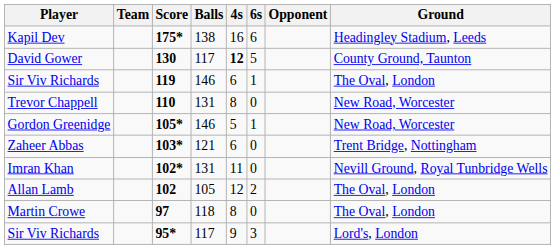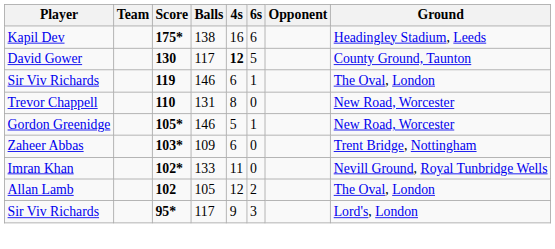Zaheer Abbas | Balls: 121 -> 109
Imran Khan | Balls: 131 -> 133
- row: Martin Crowe | 97 | 118 | 8 | 0 | The Oval, London
